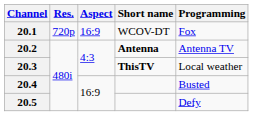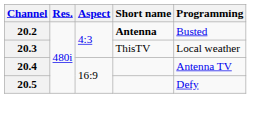- row: 20.1 | 720p | 16:9 | WCOV-DT | Fox
20.2 | Programming: Antenna TV -> Busted
20.3 | Short name: bold -> normal
20.4 | Programming: Busted -> Antenna TV
